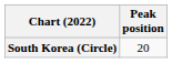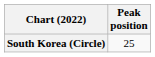South Korea (Circle) | Peak position: 20 -> 25
